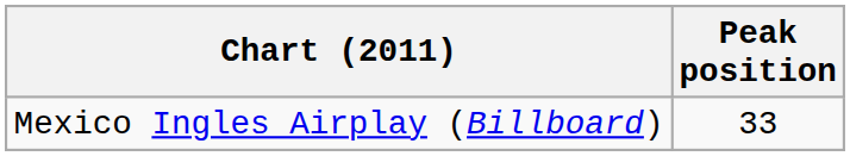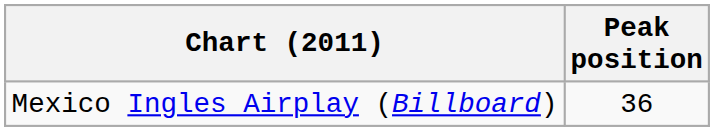Mexico Ingles Airplay (Billboard) | Peak position: 33 -> 36
